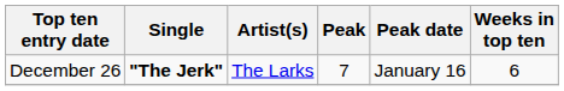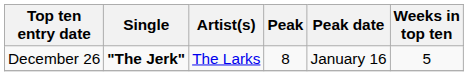December 26 | Peak: 7 -> 8
December 26 | Weeks in top ten: 6 -> 5
